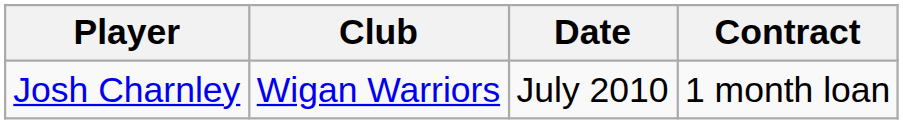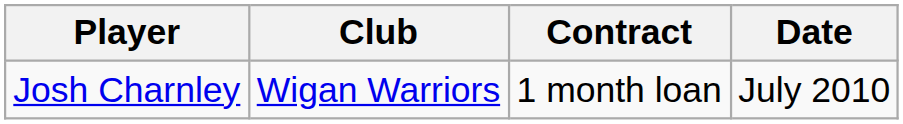columns swapped: Contract <-> Date
